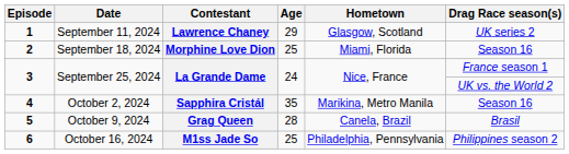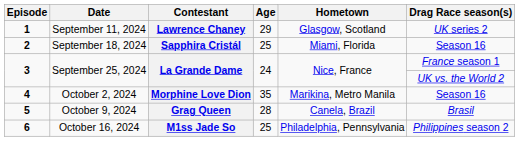2 | Contestant: Morphine Love Dion -> Sapphira Cristál
4 | Contestant: Sapphira Cristál -> Morphine Love Dion
